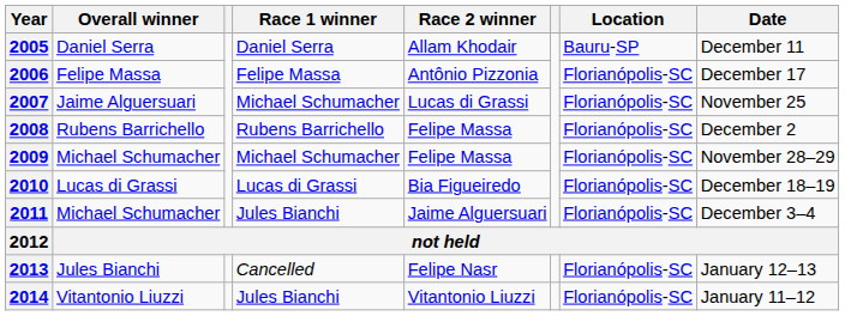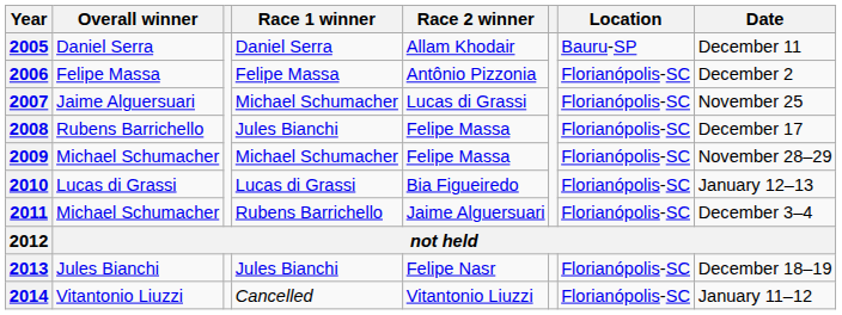2006 | Date: December 17 -> December 2
2008 | Race 1 winner: Rubens Barrichello -> Jules Bianchi
2008 | Date: December 2 -> December 17
2010 | Date: December 18–19 -> January 12–13
2011 | Race 1 winner: Jules Bianchi -> Rubens Barrichello
2013 | Race 1 winner: Cancelled -> Jules Bianchi
2013 | Date: January 12–13 -> December 18–19
2014 | Race 1 winner: Jules Bianchi -> Cancelled
